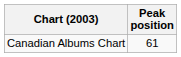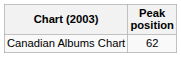Canadian Albums Chart | Peak position: 61 -> 62
